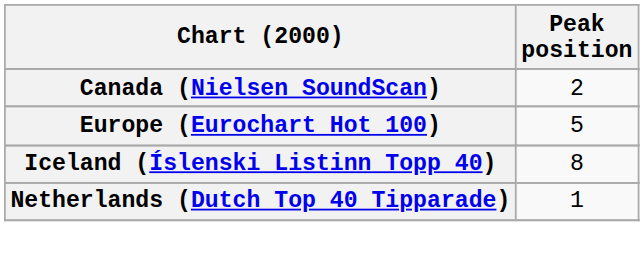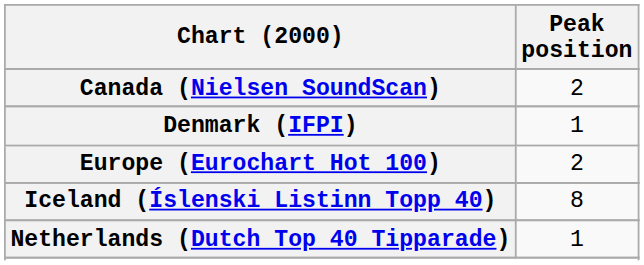+ row: Denmark (IFPI) | 1
Europe (Eurochart Hot 100) | Peak position: 5 -> 2
